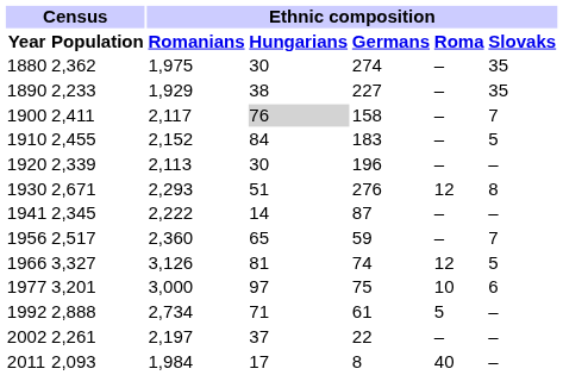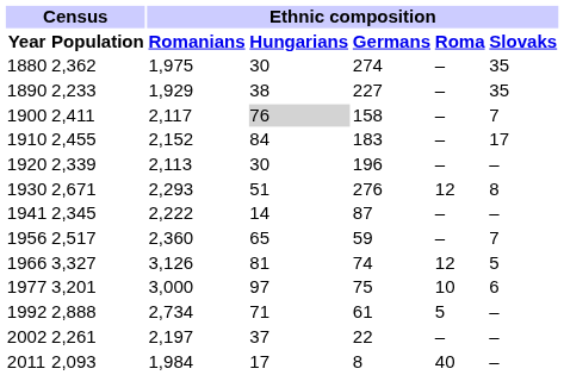1910 | Ethnic composition / Slovaks: 5 -> 17
